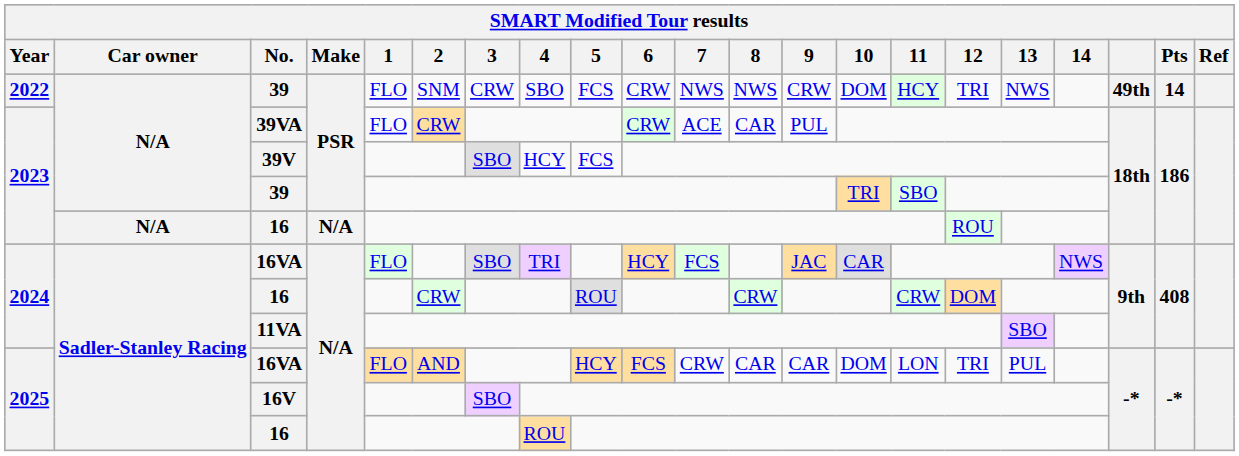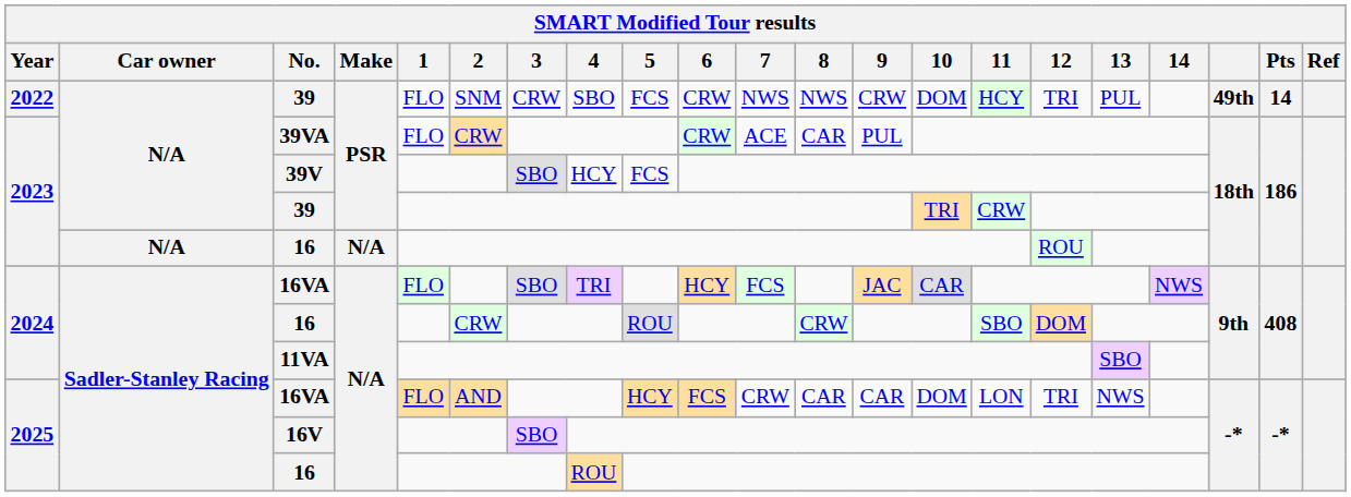2022 / 39 | 13: NWS -> PUL
2023 / 39 | 11: SBO -> CRW
2024 / 16 | 11: CRW -> SBO
2025 / 16VA | 13: PUL -> NWS
